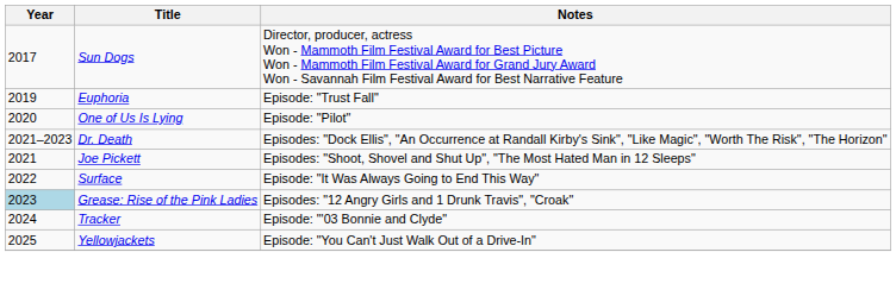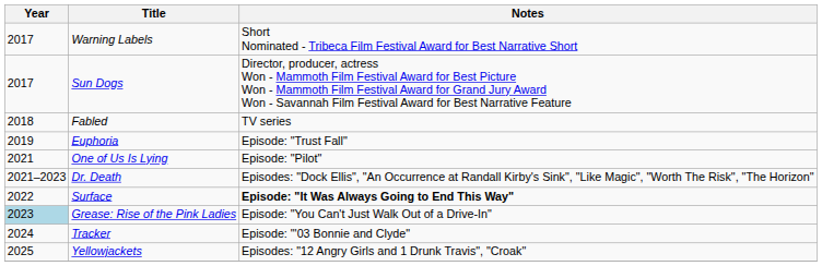+ row: 2017 | Warning Labels | Short Nominated - Tribeca Film Festival Award for Best Narrative Short
+ row: 2018 | Fabled | TV series
One of Us Is Lying | Year: 2020 -> 2021
- row: 2021 | Joe Pickett | Episodes: "Shoot, Shovel and Shut Up", "The Most Hated Man in 12 Sleeps"
Surface | Notes: normal -> bold
Grease: Rise of the Pink Ladies | Notes: Episodes: "12 Angry Girls and 1 Drunk Travis", "Croak" -> Episode: "You Can't Just Walk Out of a Drive-In"
Yellowjackets | Notes: Episode: "You Can't Just Walk Out of a Drive-In" -> Episodes: "12 Angry Girls and 1 Drunk Travis", "Croak"
